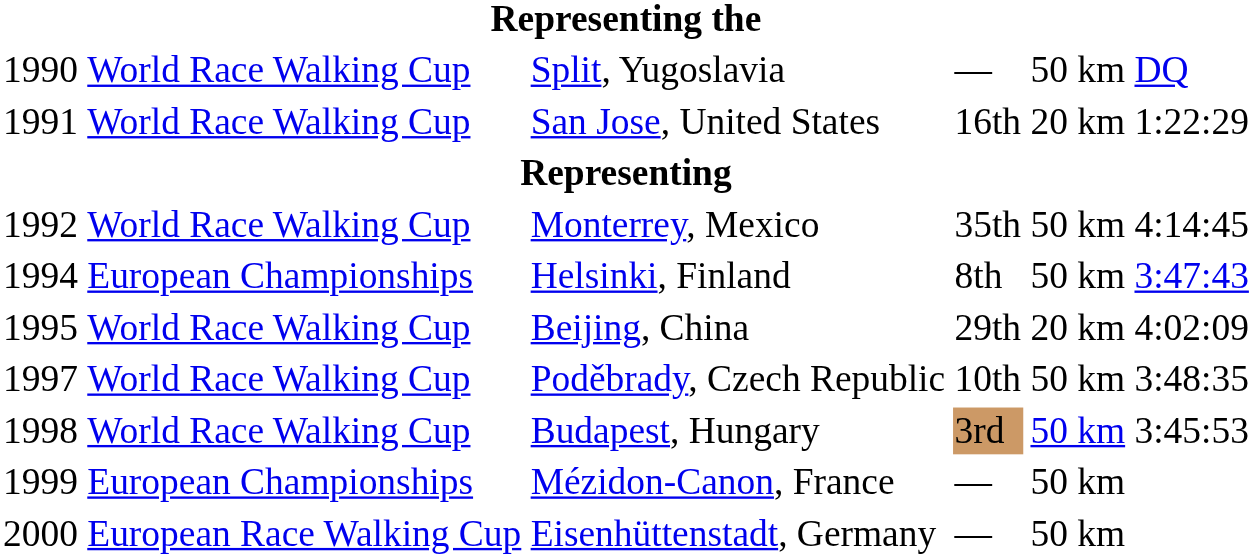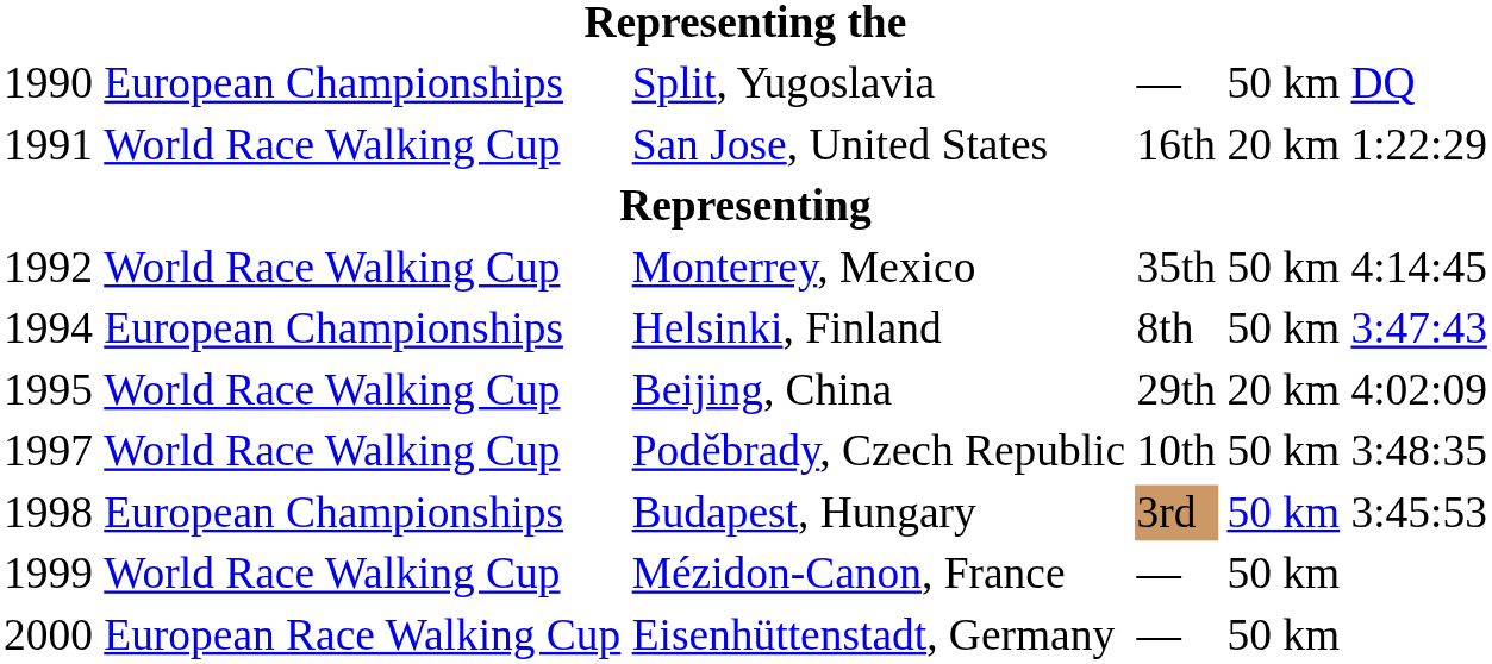Split, Yugoslavia | column 2: World Race Walking Cup -> European Championships
Budapest, Hungary | column 2: World Race Walking Cup -> European Championships
Mézidon-Canon, France | column 2: European Championships -> World Race Walking Cup
